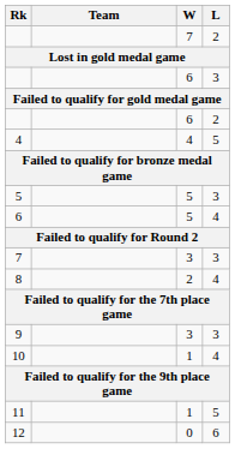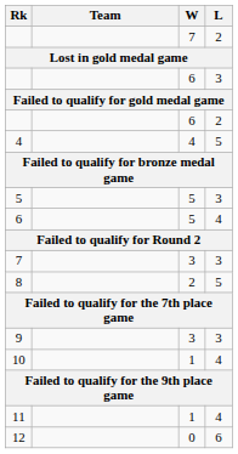8 | L: 4 -> 5
11 | L: 5 -> 4
